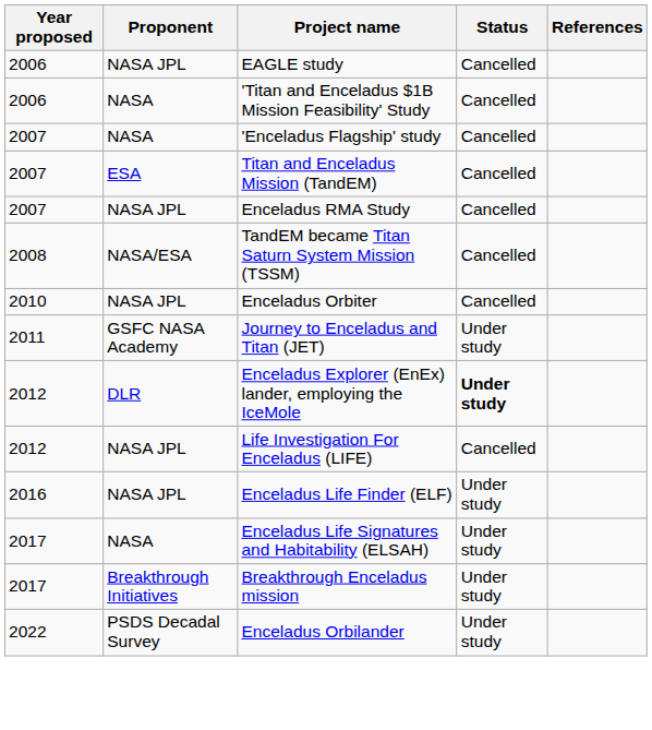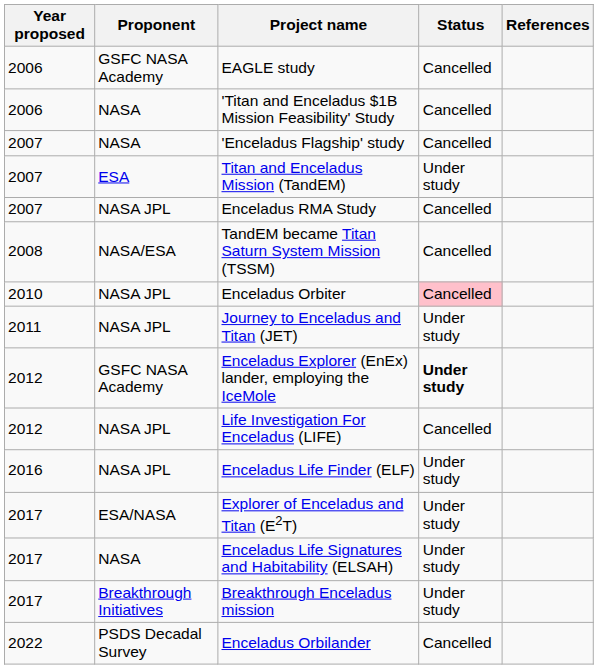EAGLE study | Proponent: NASA JPL -> GSFC NASA Academy
Titan and Enceladus Mission (TandEM) | Status: Cancelled -> Under study
Enceladus Orbiter | Status: no background -> pink background
Journey to Enceladus and Titan (JET) | Proponent: GSFC NASA Academy -> NASA JPL
Enceladus Explorer (EnEx) lander, employing the IceMole | Proponent: DLR -> GSFC NASA Academy
+ row: 2017 | ESA/NASA | Explorer of Enceladus and Titan (E2T) | Under study
Enceladus Orbilander | Status: Under study -> Cancelled
